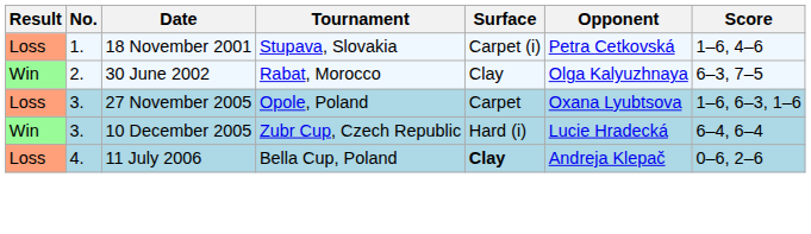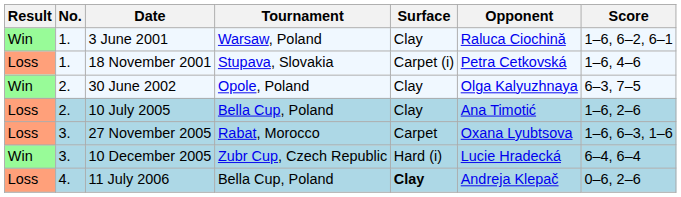+ row: Win | 1. | 3 June 2001 | Warsaw, Poland | Clay | Raluca Ciochină | 1–6, 6–2, 6–1
30 June 2002 | Tournament: Rabat, Morocco -> Opole, Poland
+ row: Loss | 2. | 10 July 2005 | Bella Cup, Poland | Clay | Ana Timotić | 1–6, 2–6
27 November 2005 | Tournament: Opole, Poland -> Rabat, Morocco
